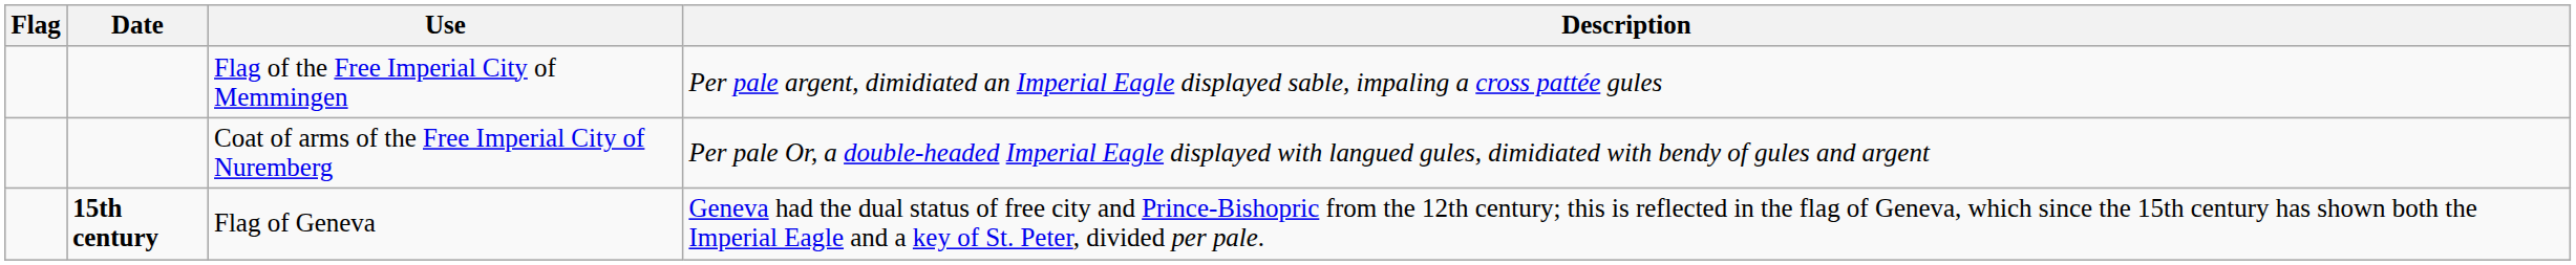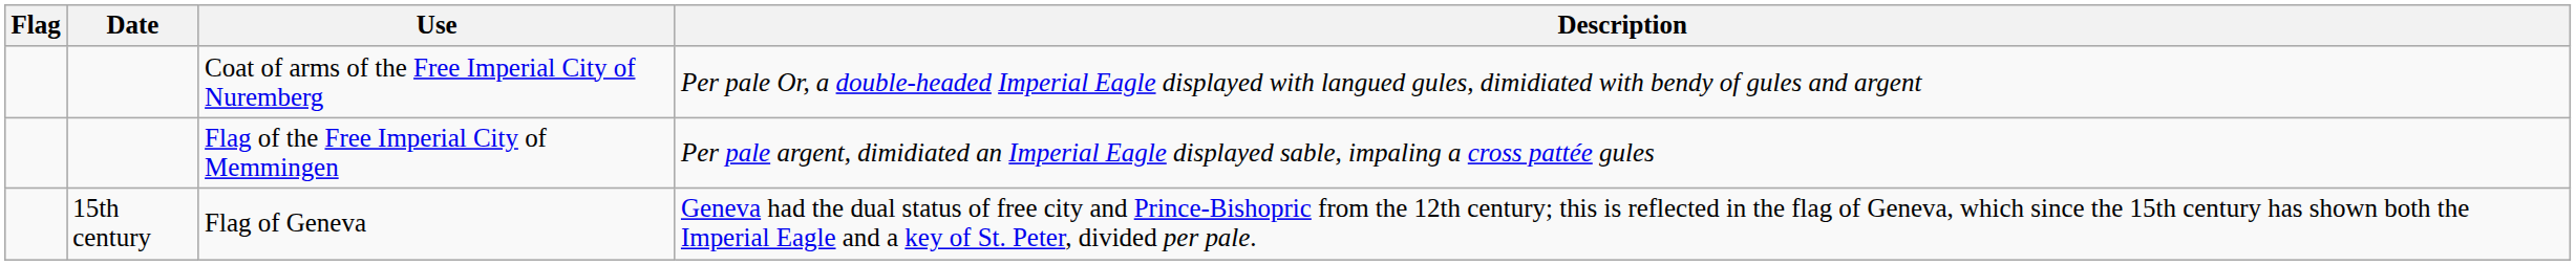rows swapped: Flag of the Free Imperial City of Memmingen <-> Coat of arms of the Free Imperial City of Nuremberg
Flag of Geneva | Date: bold -> normal
